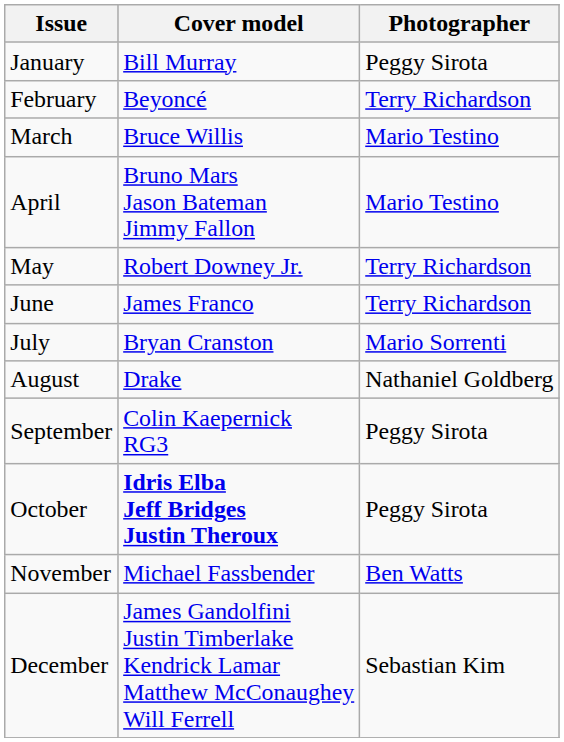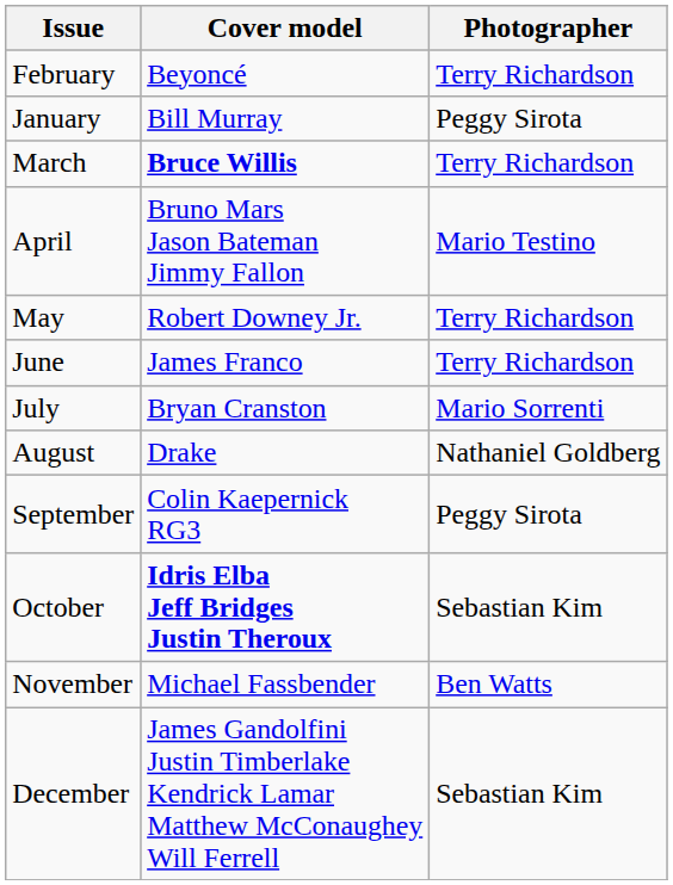rows swapped: January <-> February
March | Cover model: normal -> bold
March | Photographer: Mario Testino -> Terry Richardson
October | Photographer: Peggy Sirota -> Sebastian Kim
